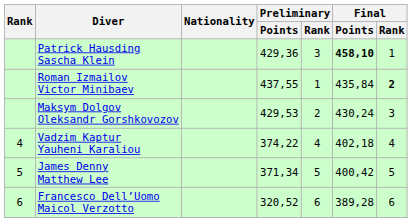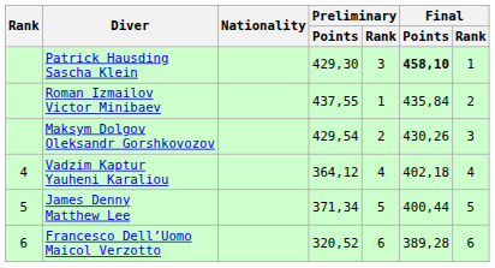Patrick Hausding Sascha Klein | Preliminary / Points: 429,36 -> 429,30
Roman Izmailov Victor Minibaev | Final / Rank: bold -> normal
Maksym Dolgov Oleksandr Gorshkovozov | Preliminary / Points: 429,53 -> 429,54
Maksym Dolgov Oleksandr Gorshkovozov | Final / Points: 430,24 -> 430,26
Vadzim Kaptur Yauheni Karaliou | Preliminary / Points: 374,22 -> 364,12
James Denny Matthew Lee | Final / Points: 400,42 -> 400,44
